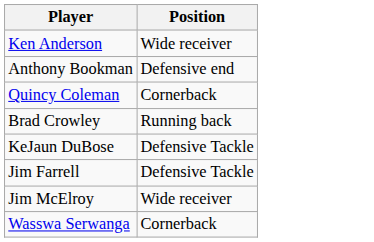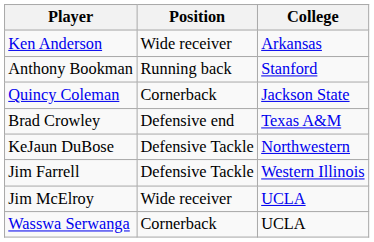+ column: College | Arkansas | Stanford | Jackson State | Texas A&M | Northwestern | Western Illinois | UCLA | UCLA
Anthony Bookman | Position: Defensive end -> Running back
Brad Crowley | Position: Running back -> Defensive end
